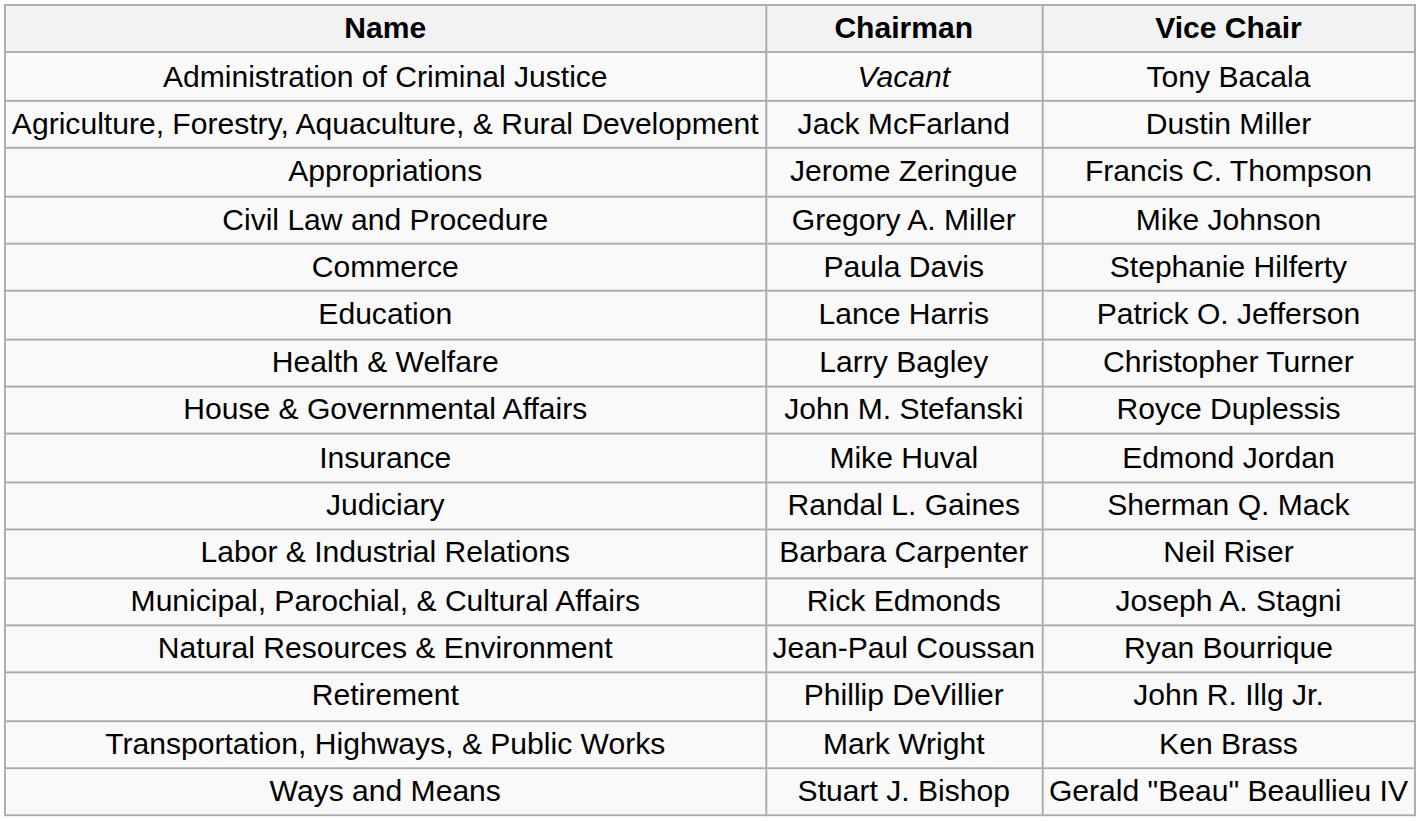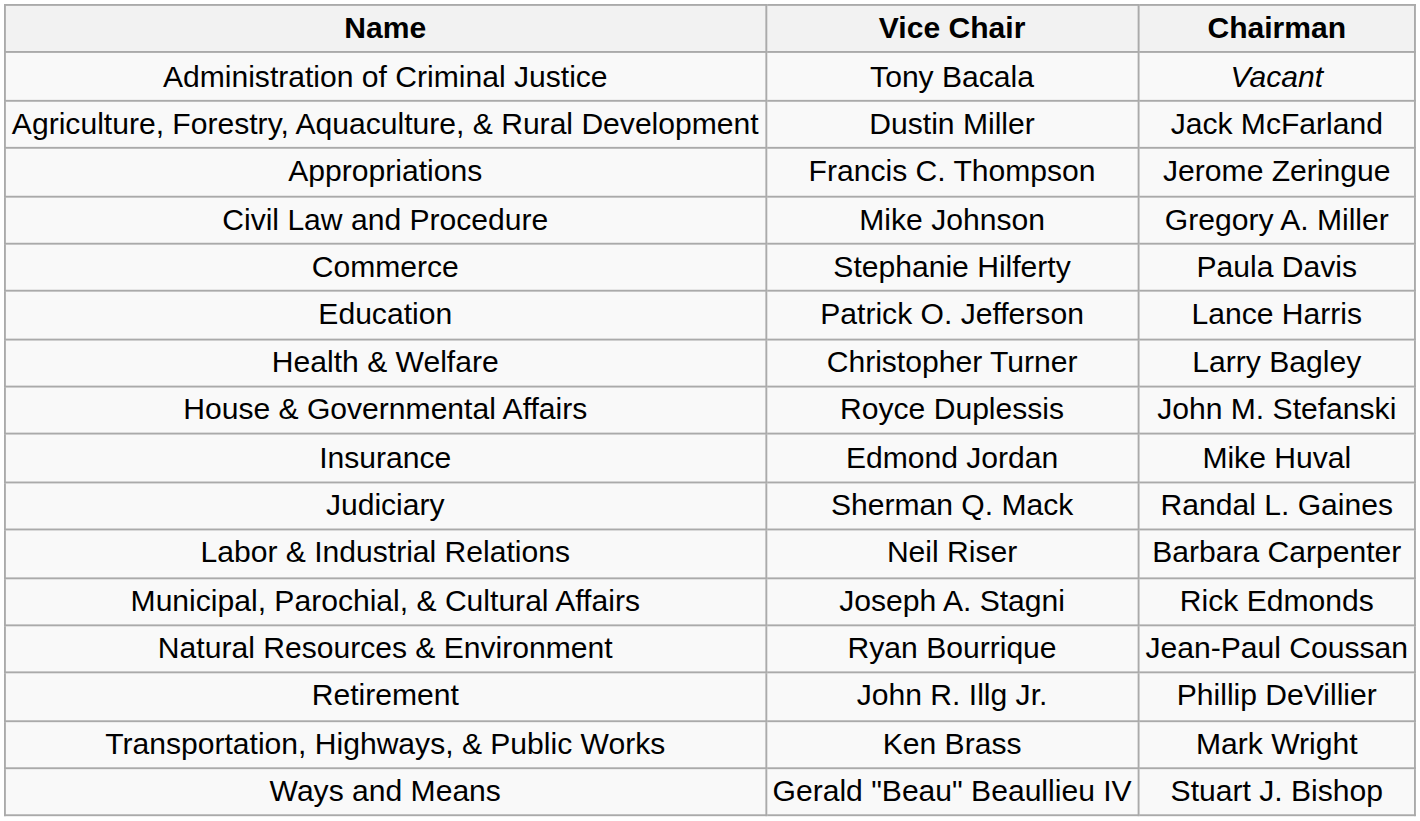columns swapped: Chairman <-> Vice Chair
